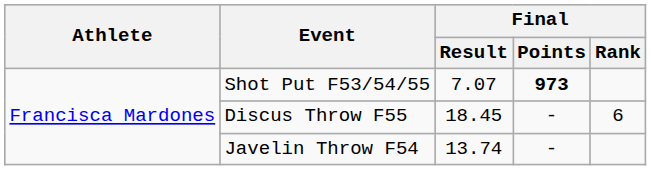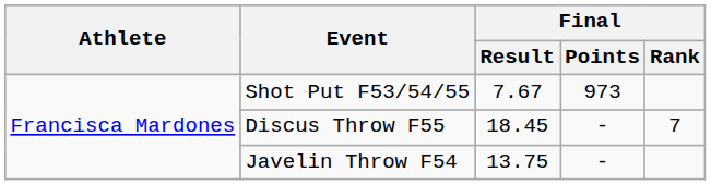Shot Put F53/54/55 | Final / Result: 7.07 -> 7.67
Shot Put F53/54/55 | Final / Points: bold -> normal
Discus Throw F55 | Final / Rank: 6 -> 7
Javelin Throw F54 | Final / Result: 13.74 -> 13.75
